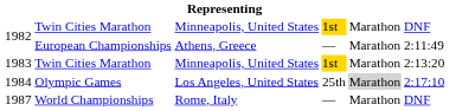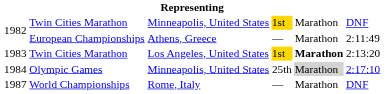1983 | column 3: Minneapolis, United States -> Los Angeles, United States
1983 | column 5: normal -> bold
1984 | column 3: Los Angeles, United States -> Minneapolis, United States
